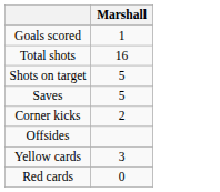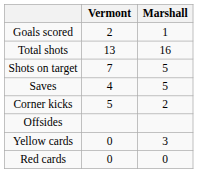+ column: Vermont | 2 | 13 | 7 | 4 | 5 | 0 | 0
